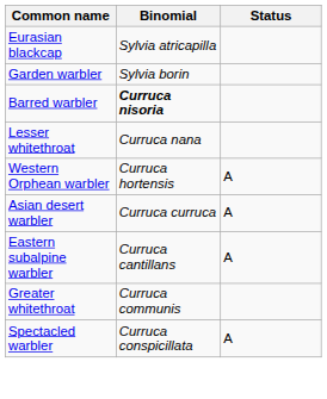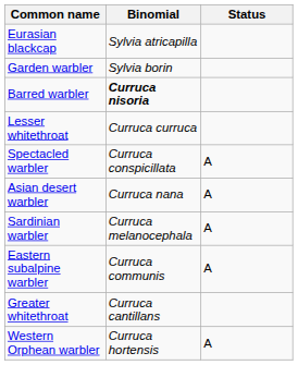Lesser whitethroat | Binomial: Curruca nana -> Curruca curruca
rows swapped: Western Orphean warbler <-> Spectacled warbler
Asian desert warbler | Binomial: Curruca curruca -> Curruca nana
+ row: Sardinian warbler | Curruca melanocephala | A
Eastern subalpine warbler | Binomial: Curruca cantillans -> Curruca communis
Greater whitethroat | Binomial: Curruca communis -> Curruca cantillans
